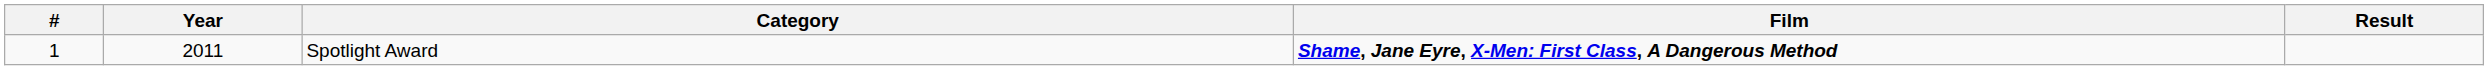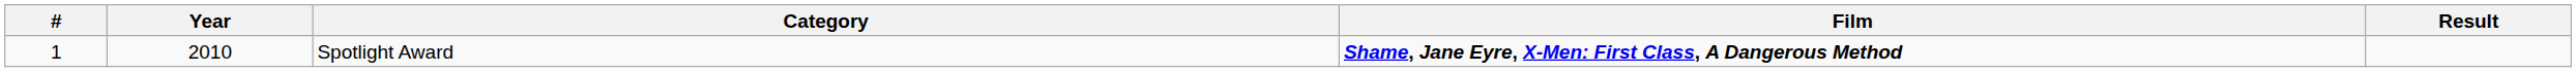Spotlight Award | Year: 2011 -> 2010
